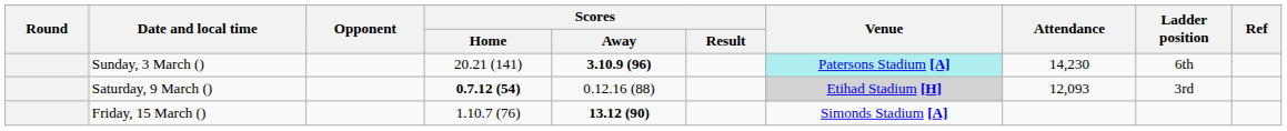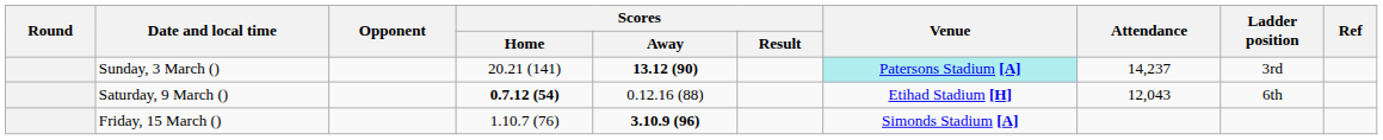Sunday, 3 March () | Scores / Away: 3.10.9 (96) -> 13.12 (90)
Sunday, 3 March () | Attendance: 14,230 -> 14,237
Sunday, 3 March () | Ladder position: 6th -> 3rd
Saturday, 9 March () | Venue: lightgrey background -> no background
Saturday, 9 March () | Attendance: 12,093 -> 12,043
Saturday, 9 March () | Ladder position: 3rd -> 6th
Friday, 15 March () | Scores / Away: 13.12 (90) -> 3.10.9 (96)
